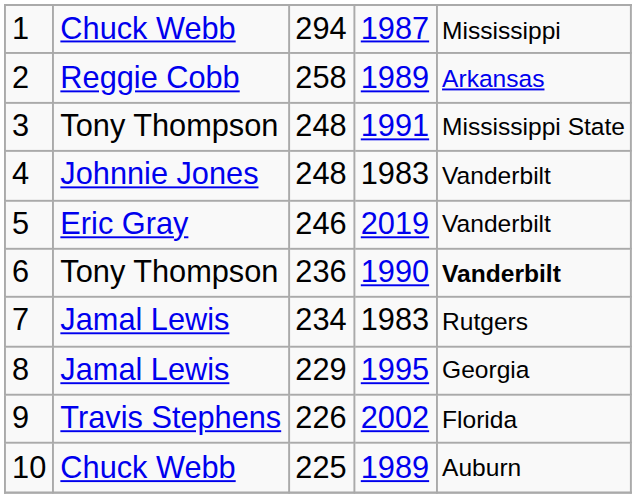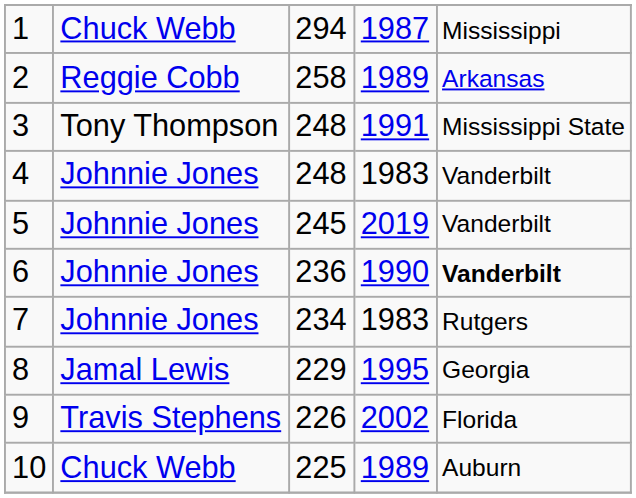5 | column 2: Eric Gray -> Johnnie Jones
5 | column 3: 246 -> 245
6 | column 2: Tony Thompson -> Johnnie Jones
7 | column 2: Jamal Lewis -> Johnnie Jones
